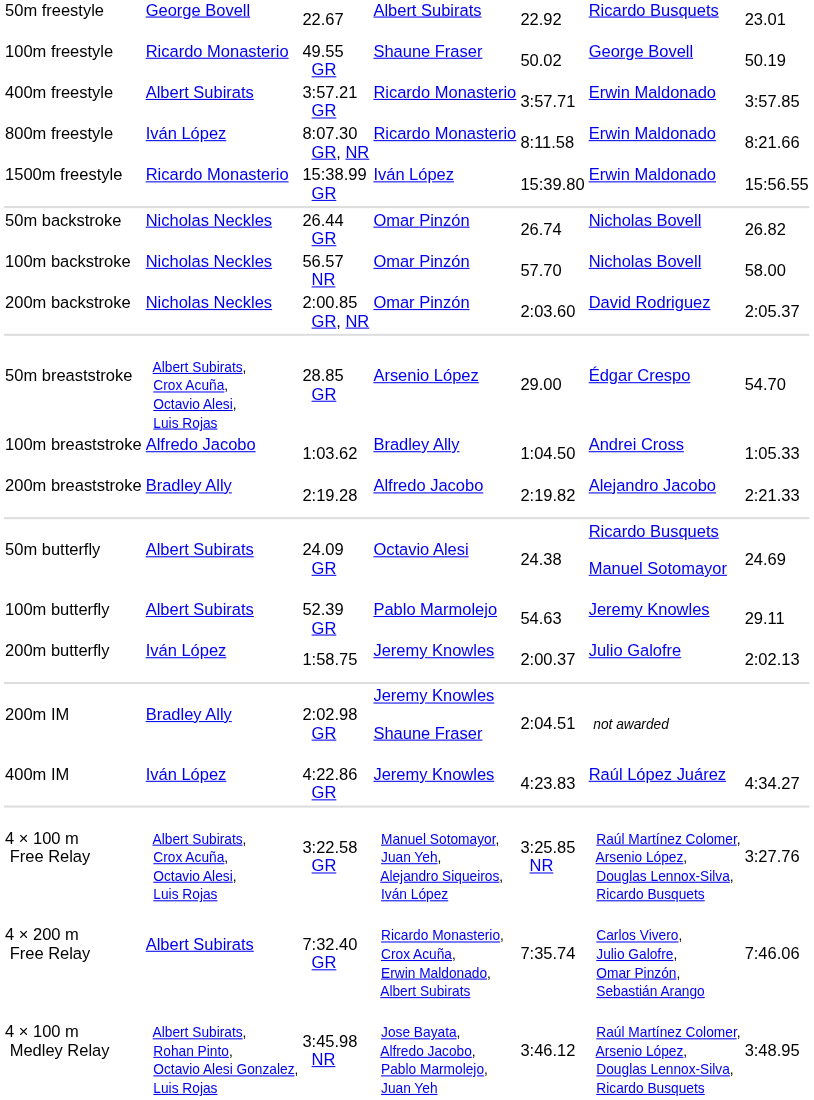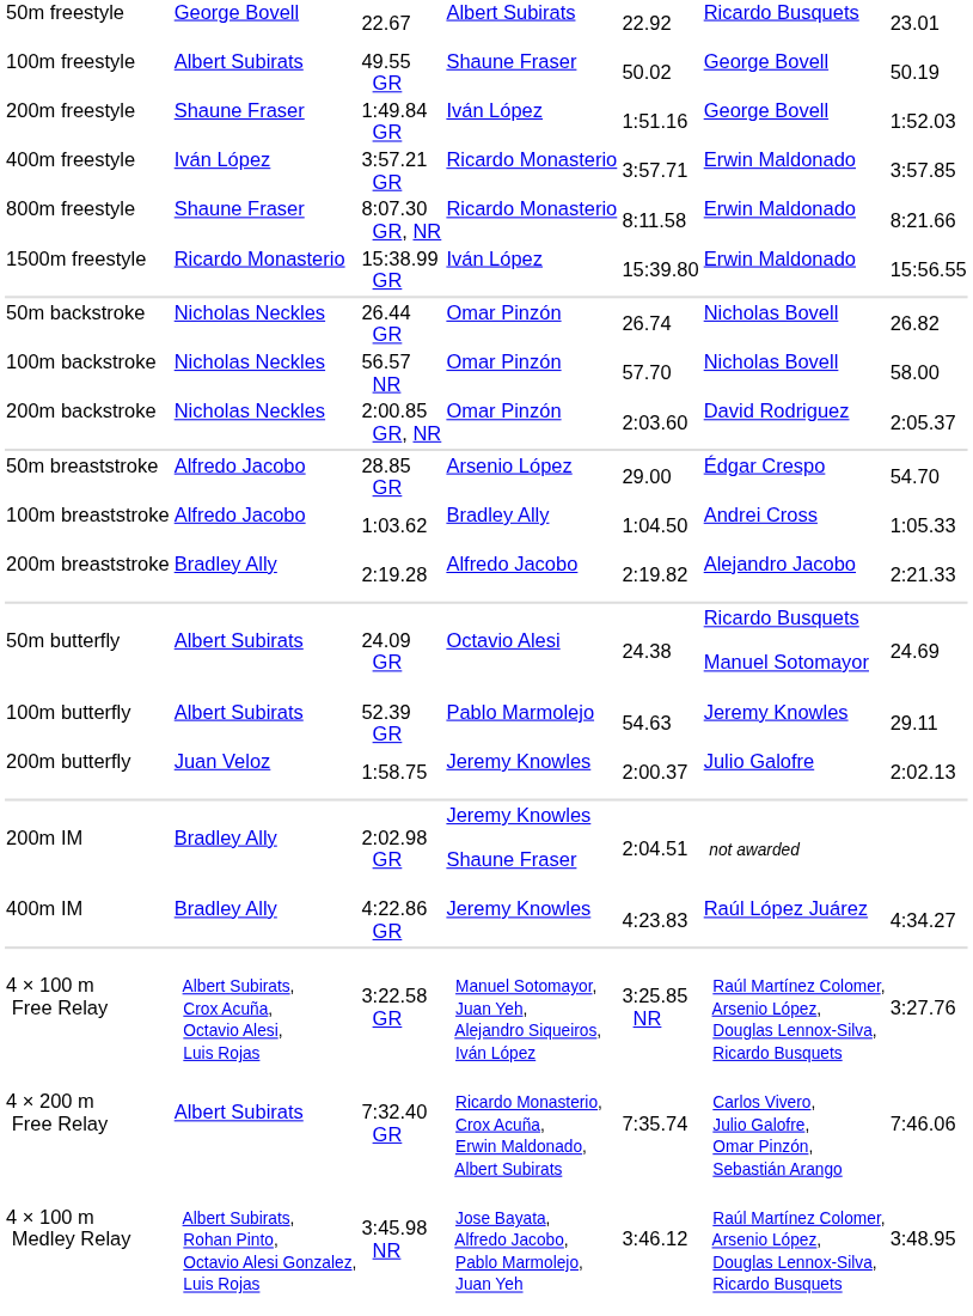100m freestyle | column 2: Ricardo Monasterio -> Albert Subirats
+ row: 200m freestyle | Shaune Fraser | 1:49.84 GR | Iván López | 1:51.16 | George Bovell | 1:52.03
400m freestyle | column 2: Albert Subirats -> Iván López
800m freestyle | column 2: Iván López -> Shaune Fraser
50m breaststroke | column 2: Albert Subirats, Crox Acuña, Octavio Alesi, Luis Rojas -> Alfredo Jacobo
200m butterfly | column 2: Iván López -> Juan Veloz
400m IM | column 2: Iván López -> Bradley Ally
